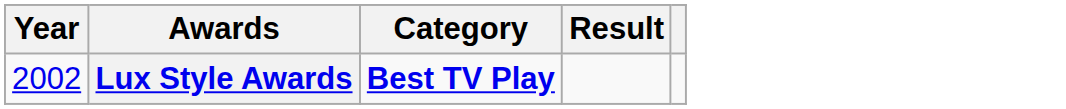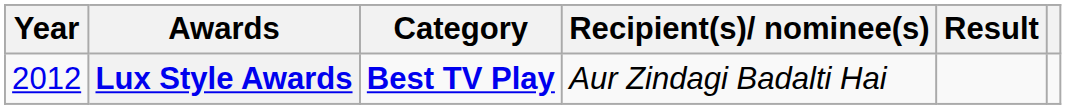+ column: Recipient(s)/ nominee(s) | Aur Zindagi Badalti Hai
Lux Style Awards | Year: 2002 -> 2012
